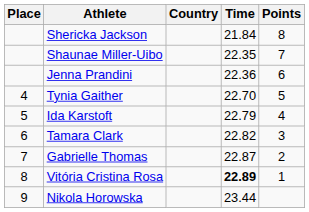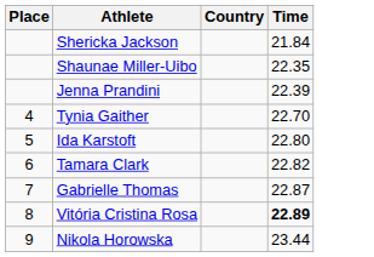- column: Points | 8 | 7 | 6 | 5 | 4 | 3 | 2 | 1
Jenna Prandini | Time: 22.36 -> 22.39
Ida Karstoft | Time: 22.79 -> 22.80
